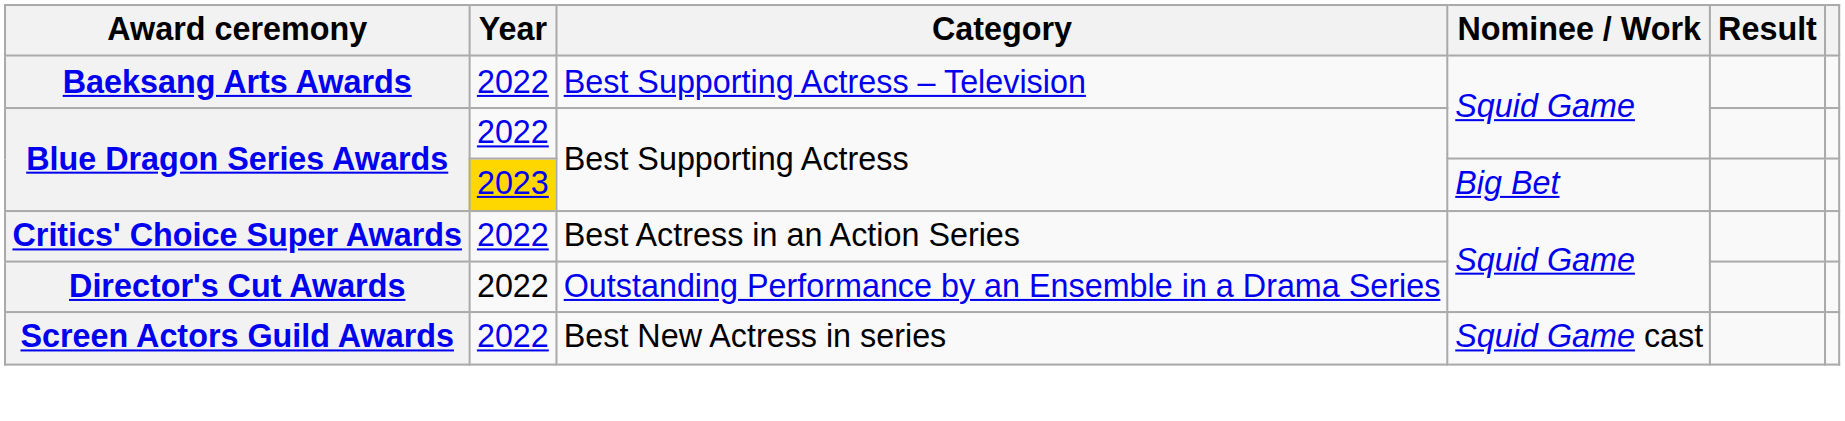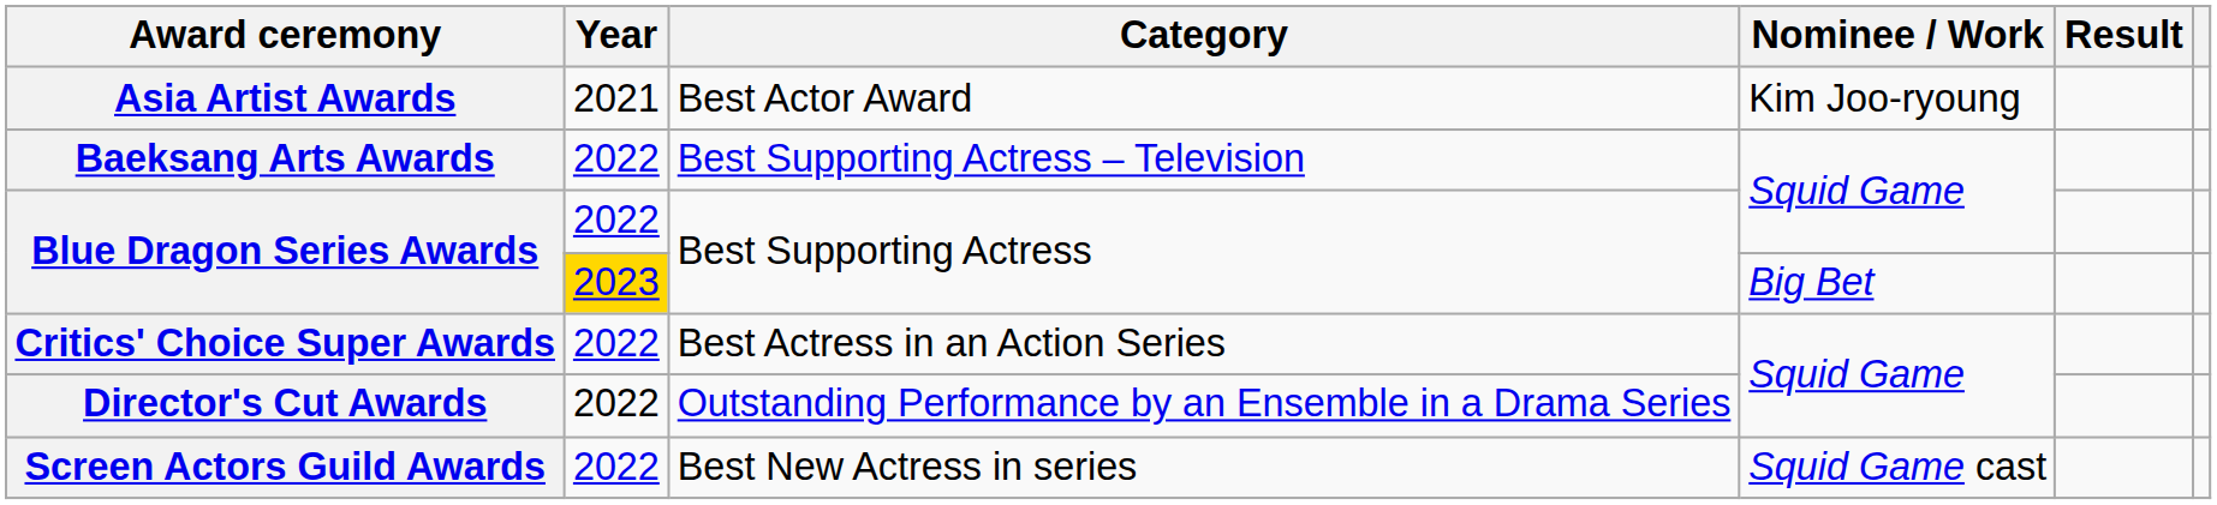+ row: Asia Artist Awards | 2021 | Best Actor Award | Kim Joo-ryoung
